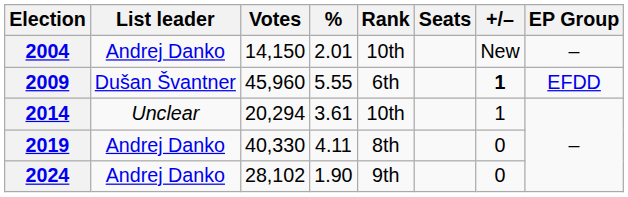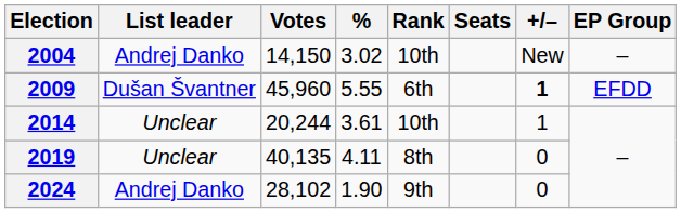2004 | %: 2.01 -> 3.02
2014 | Votes: 20,294 -> 20,244
2019 | List leader: Andrej Danko -> Unclear
2019 | Votes: 40,330 -> 40,135
